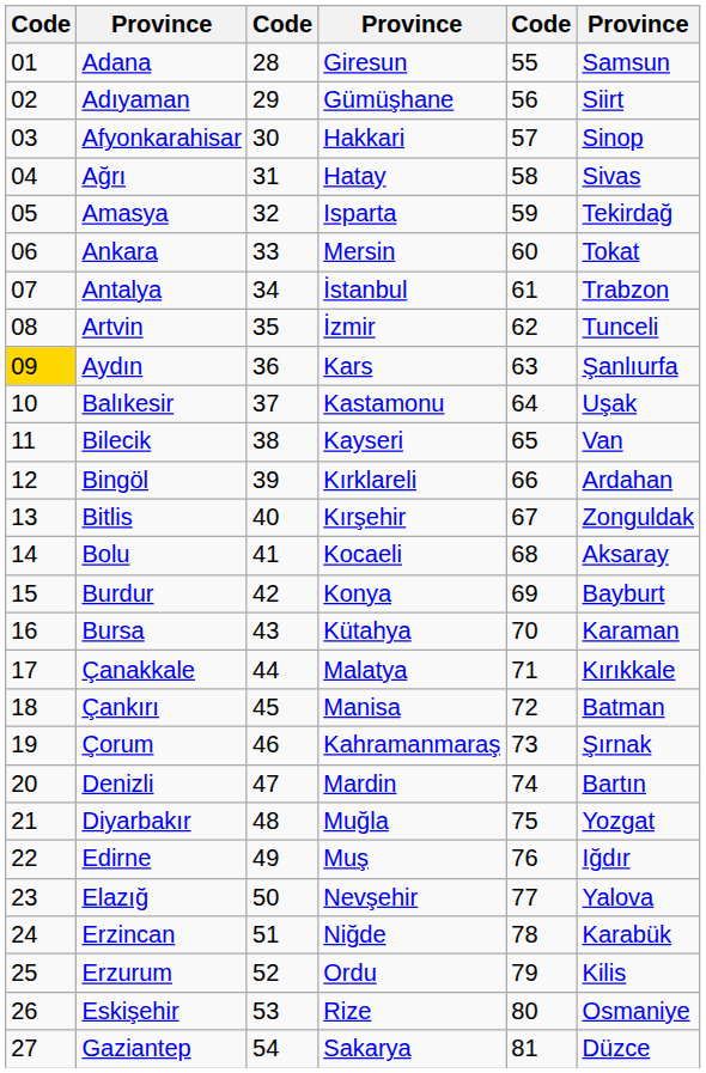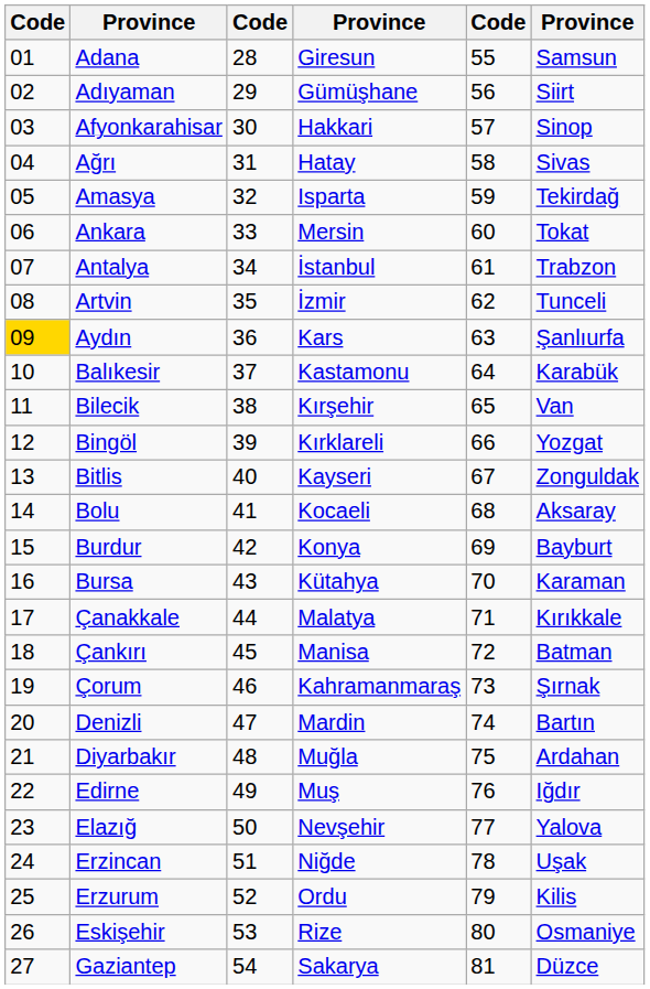Balıkesir | column 6: Uşak -> Karabük
Bilecik | column 4: Kayseri -> Kırşehir
Bingöl | column 6: Ardahan -> Yozgat
Bitlis | column 4: Kırşehir -> Kayseri
Diyarbakır | column 6: Yozgat -> Ardahan
Erzincan | column 6: Karabük -> Uşak
